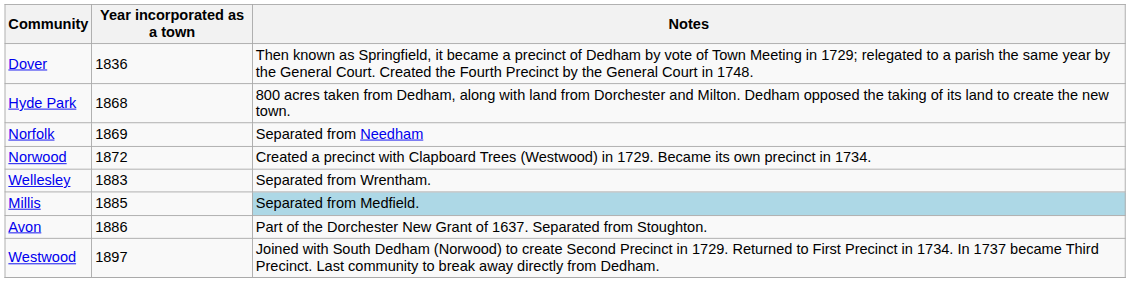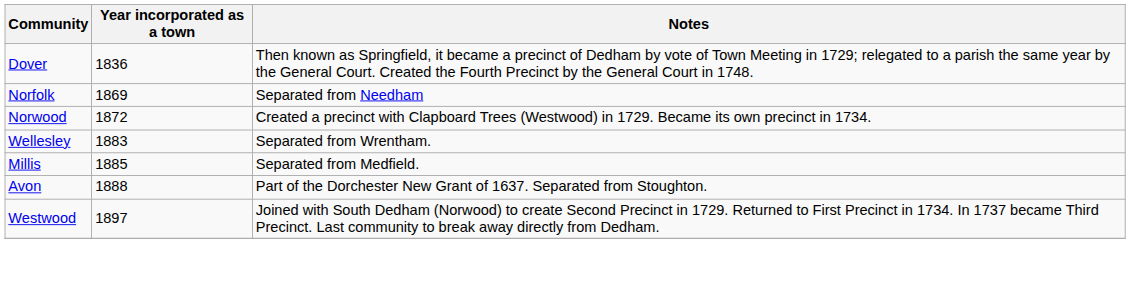- row: Hyde Park | 1868 | 800 acres taken from Dedham, along with land from Dorchester and Milton. Dedham opposed the taking of its land to create the new town.
Millis | Notes: lightblue background -> no background
Avon | Year incorporated as a town: 1886 -> 1888
